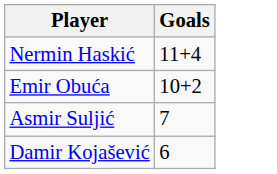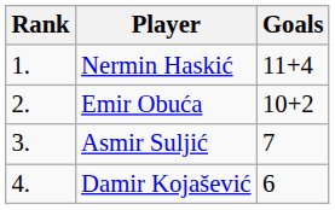+ column: Rank | 1. | 2. | 3. | 4.
